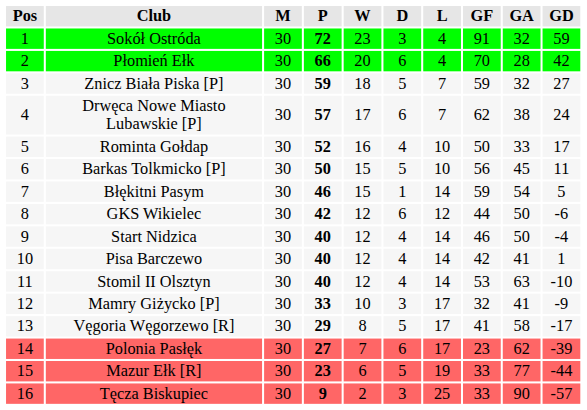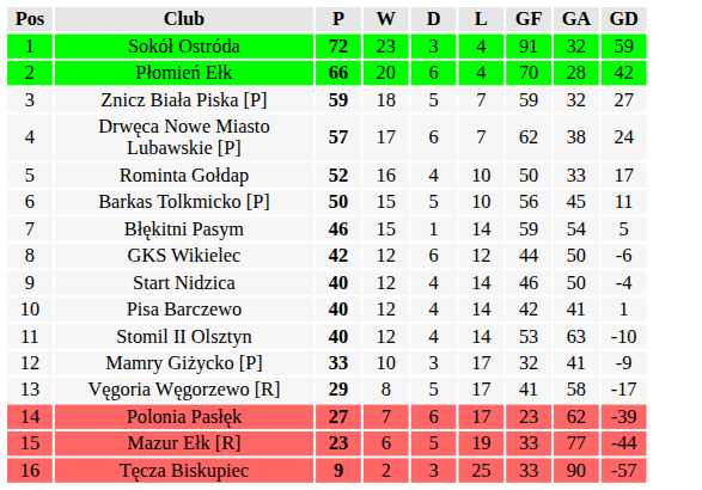- column: M | 30 | 30 | 30 | 30 | 30 | 30 | 30 | 30 | 30 | 30 | 30 | 30 | 30 | 30 | 30 | 30
